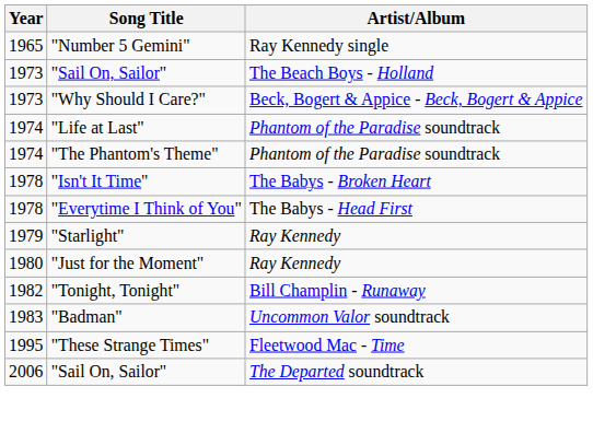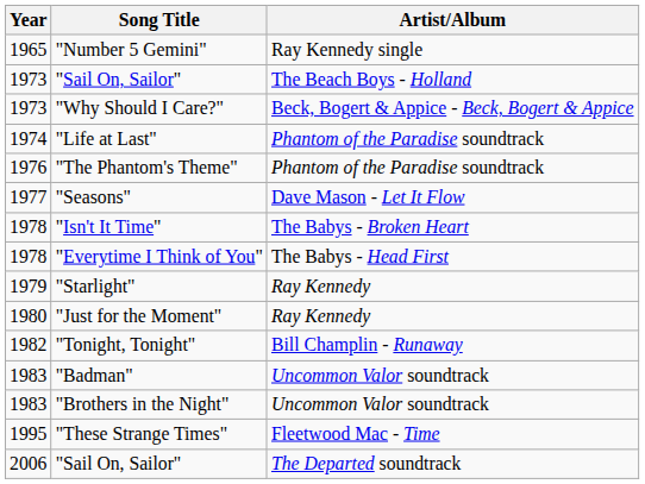"The Phantom's Theme" | Year: 1974 -> 1976
+ row: 1977 | "Seasons" | Dave Mason - Let It Flow
+ row: 1983 | "Brothers in the Night" | Uncommon Valor soundtrack
